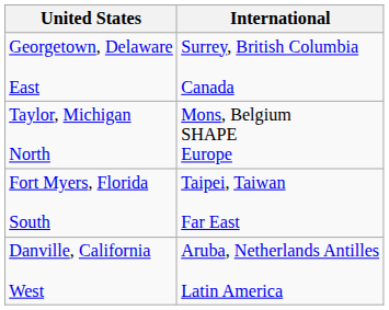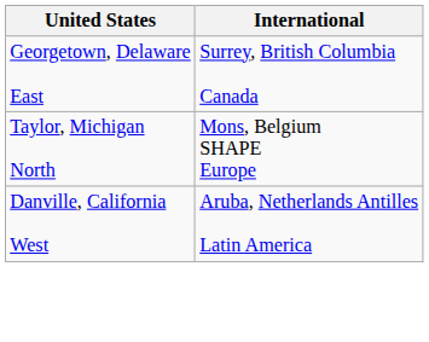- row: Fort Myers, Florida South | Taipei, Taiwan Far East
